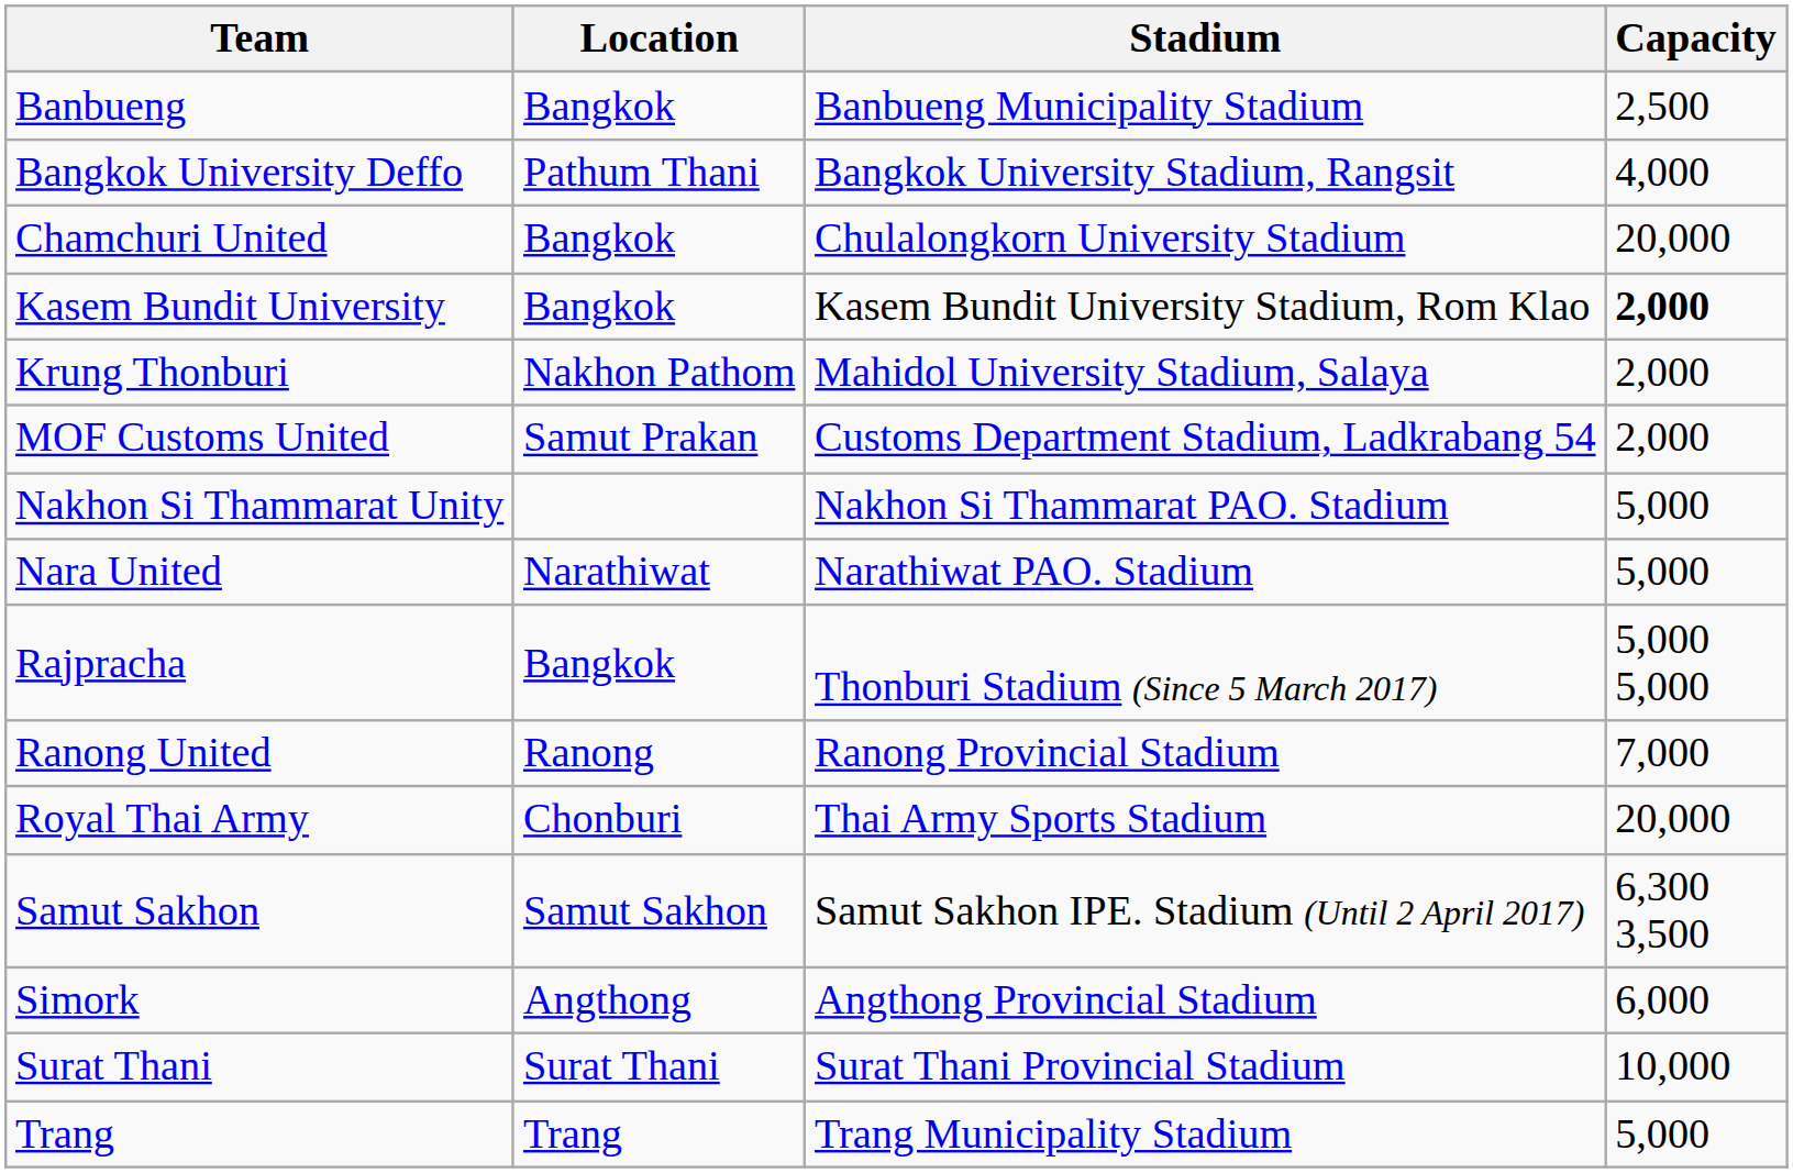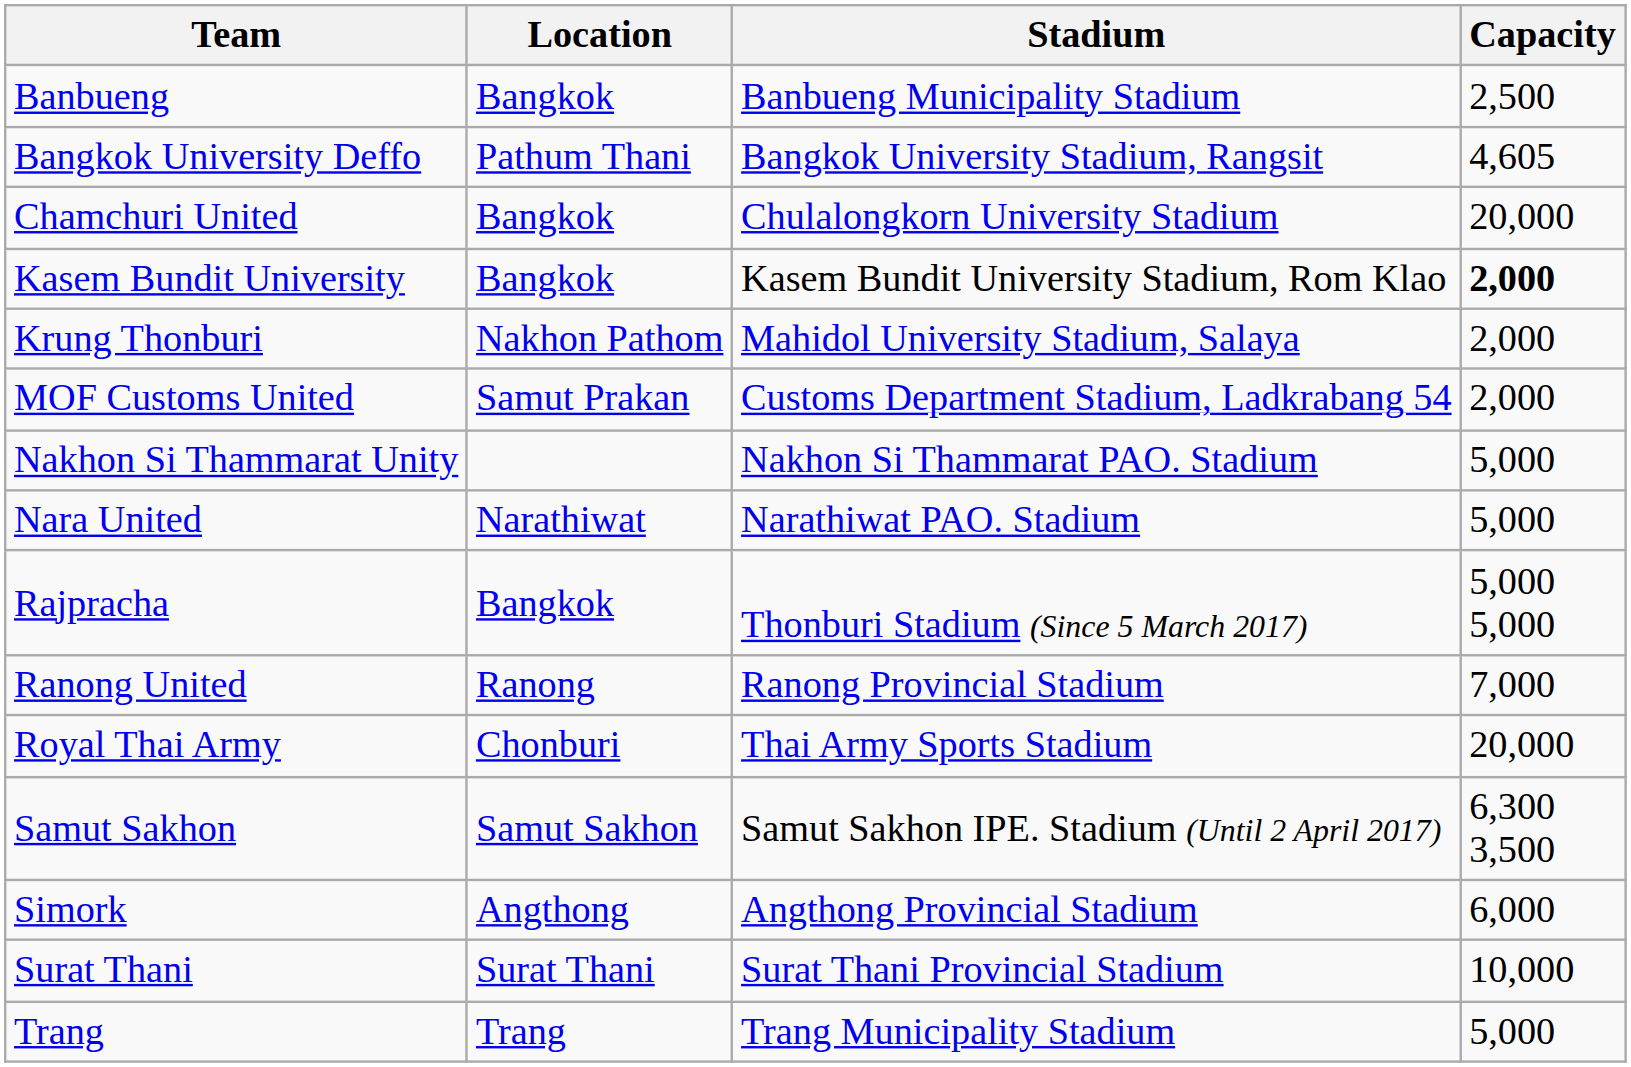Bangkok University Deffo | Capacity: 4,000 -> 4,605
